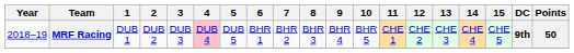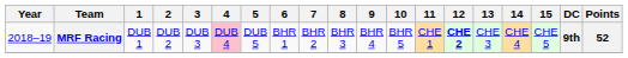MRF Racing | 12: normal -> bold
MRF Racing | Points: 50 -> 52
